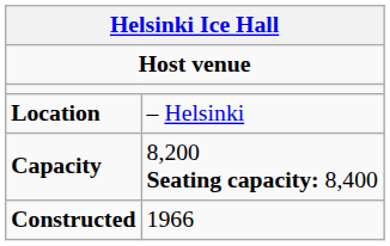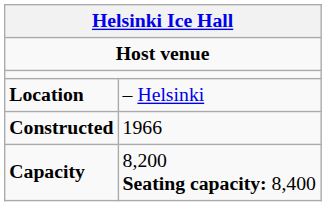rows swapped: Constructed <-> Capacity
